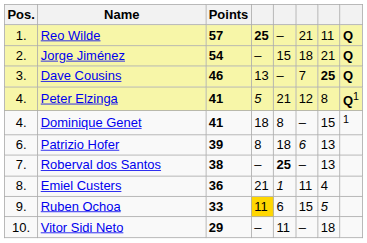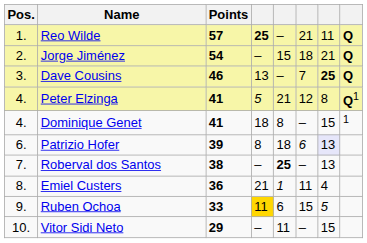Patrizio Hofer | column 7: no background -> lavender background
Vitor Sidi Neto | column 7: 18 -> 15
